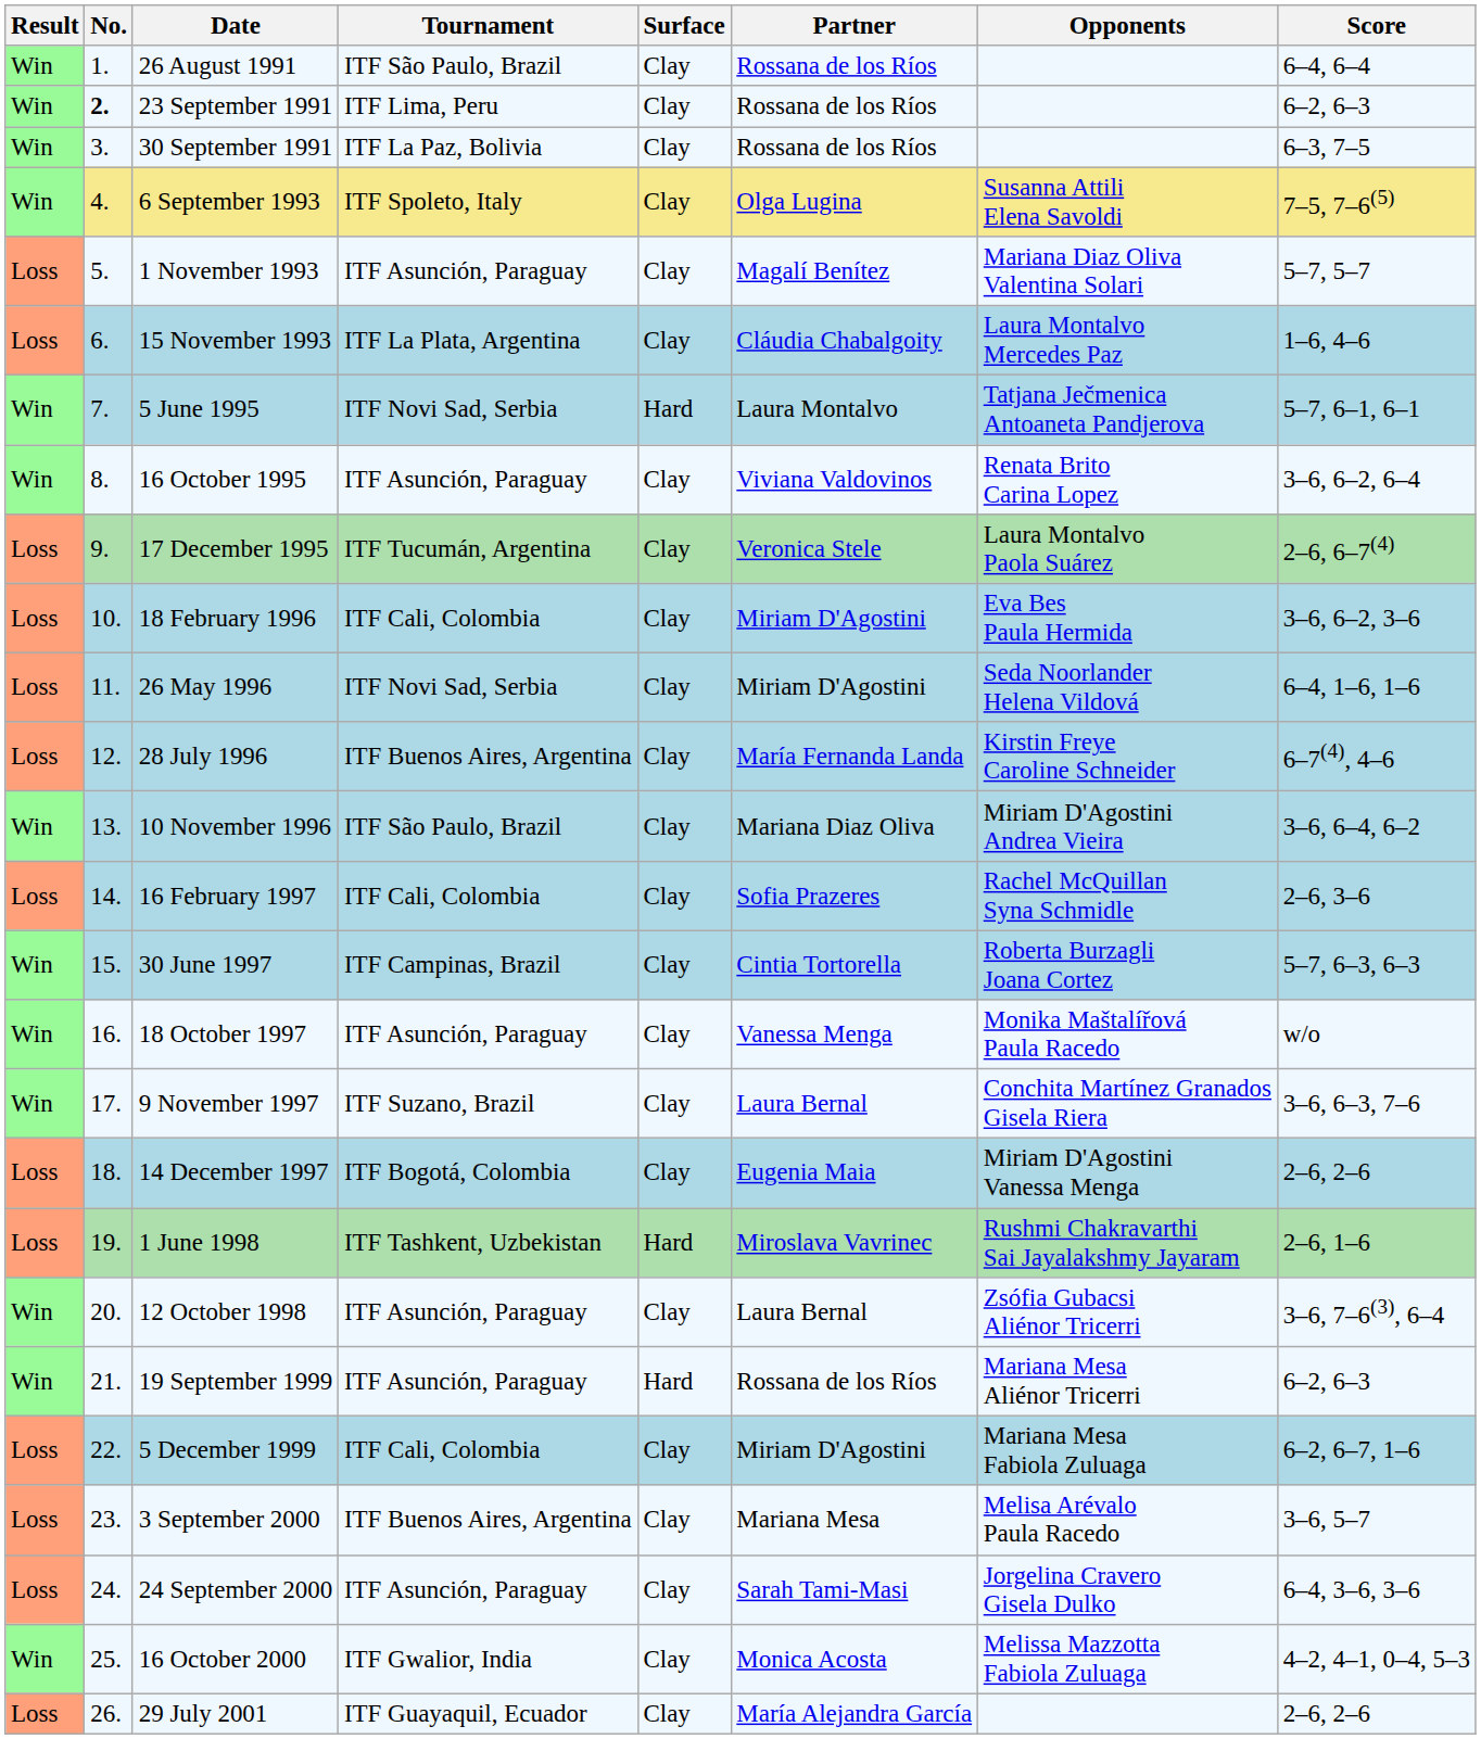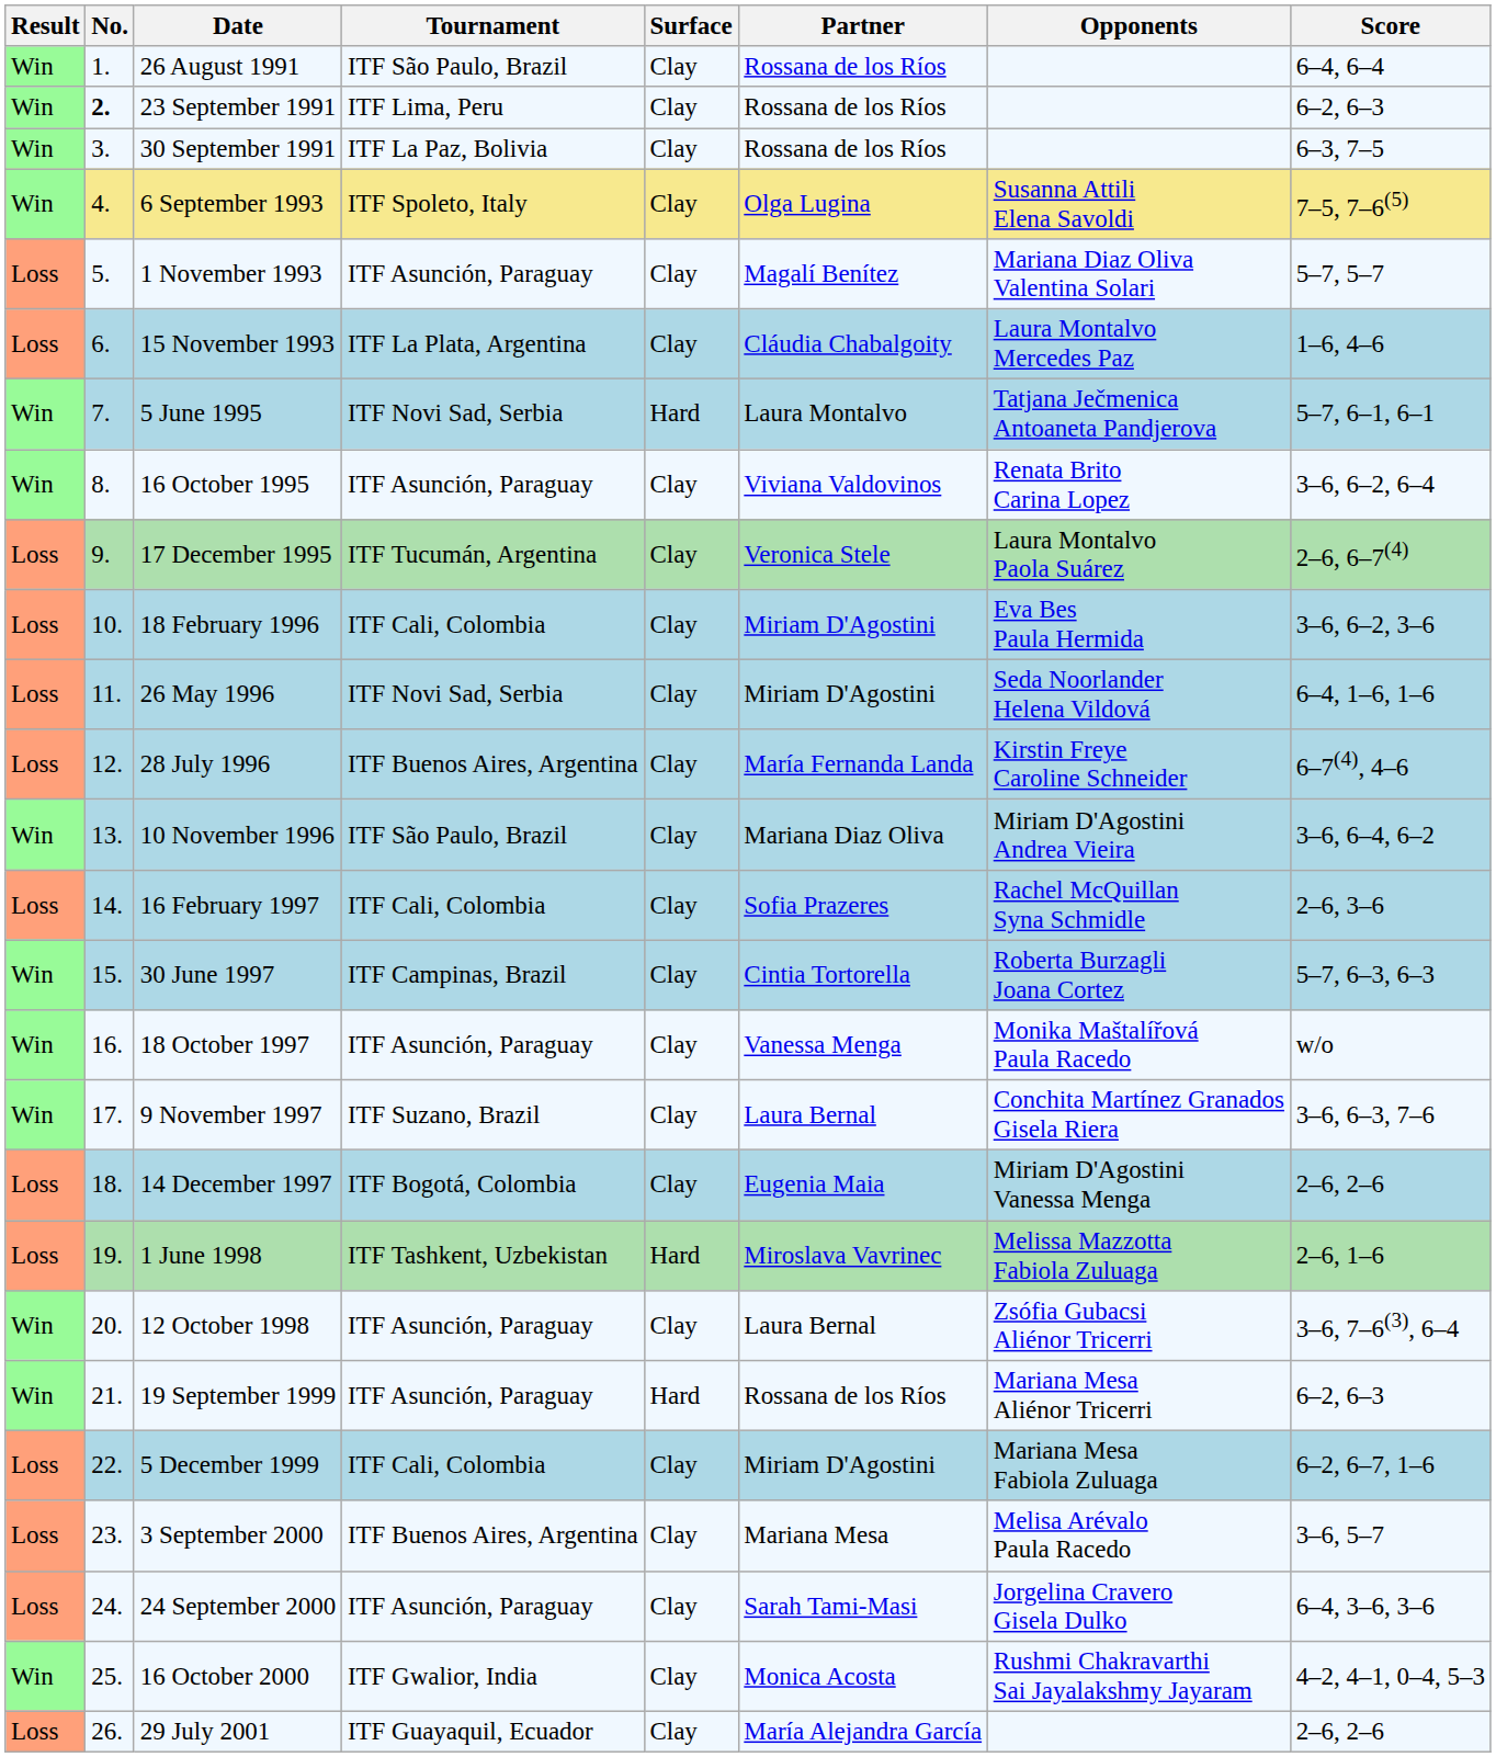1 June 1998 | Opponents: Rushmi Chakravarthi Sai Jayalakshmy Jayaram -> Melissa Mazzotta Fabiola Zuluaga
16 October 2000 | Opponents: Melissa Mazzotta Fabiola Zuluaga -> Rushmi Chakravarthi Sai Jayalakshmy Jayaram
